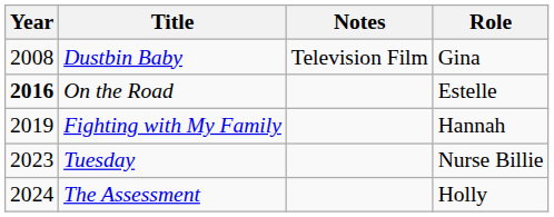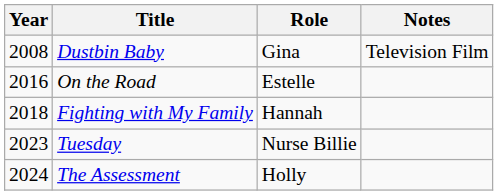columns swapped: Role <-> Notes
On the Road | Year: bold -> normal
Fighting with My Family | Year: 2019 -> 2018
